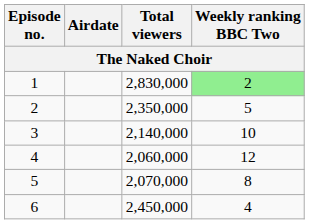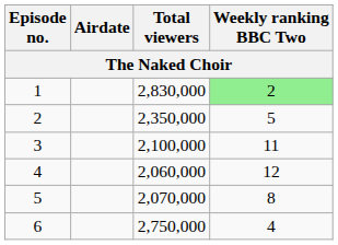3 | Total viewers: 2,140,000 -> 2,100,000
3 | Weekly ranking BBC Two: 10 -> 11
6 | Total viewers: 2,450,000 -> 2,750,000
